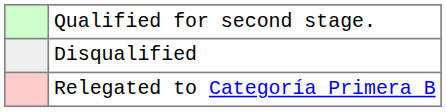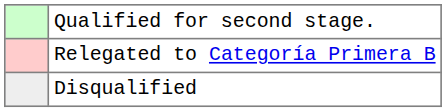rows swapped: Disqualified <-> Relegated to Categoría Primera B
